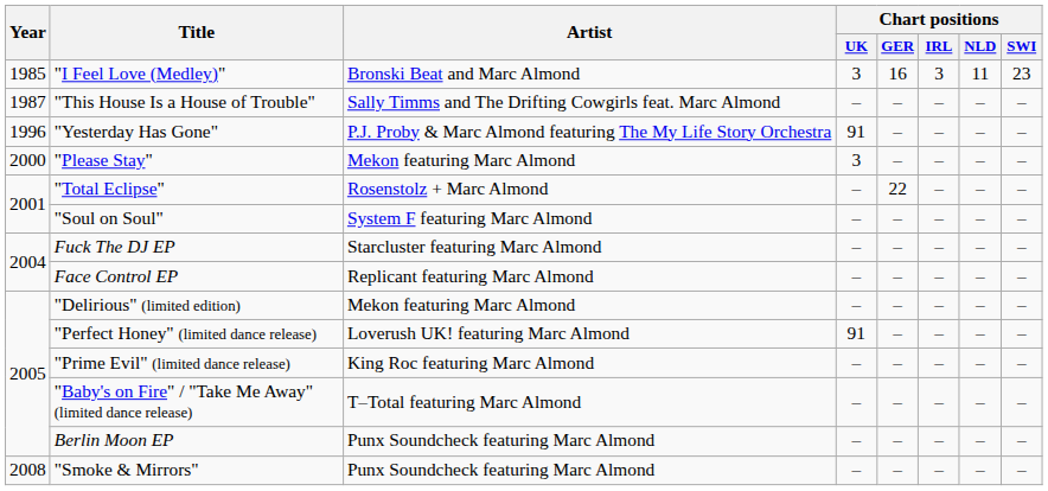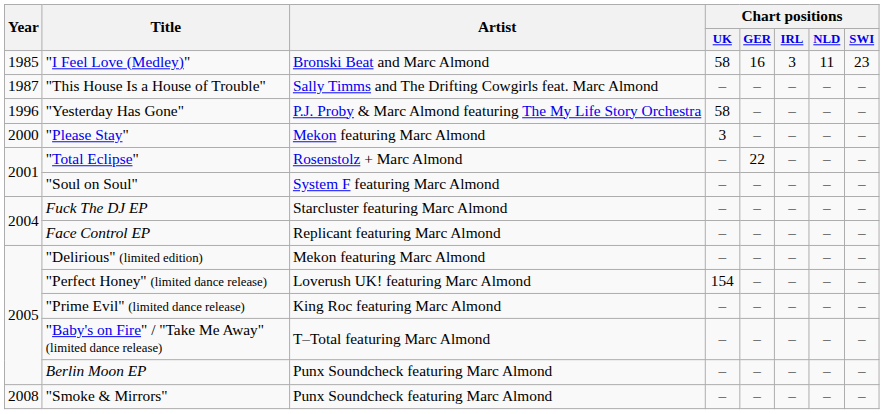"I Feel Love (Medley)" | Chart positions / UK: 3 -> 58
"Yesterday Has Gone" | Chart positions / UK: 91 -> 58
"Perfect Honey" (limited dance release) | Chart positions / UK: 91 -> 154
